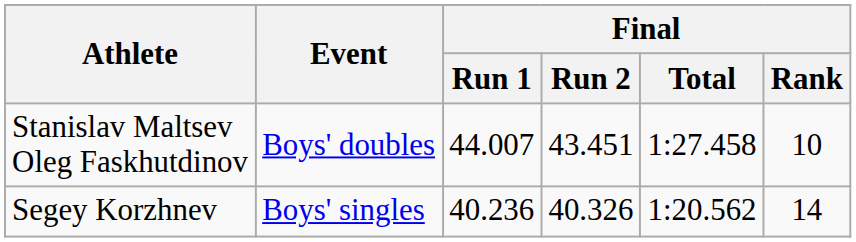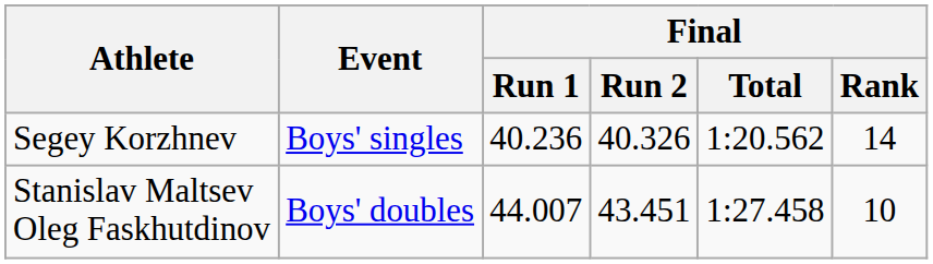rows swapped: Segey Korzhnev <-> Stanislav Maltsev Oleg Faskhutdinov
